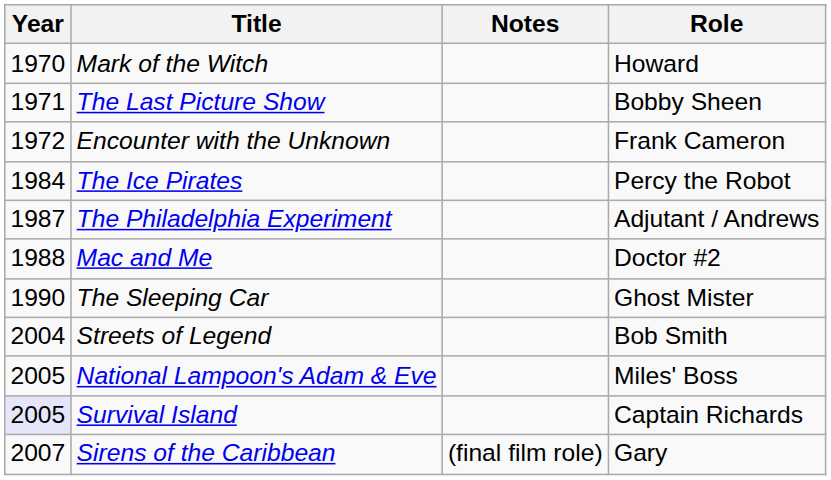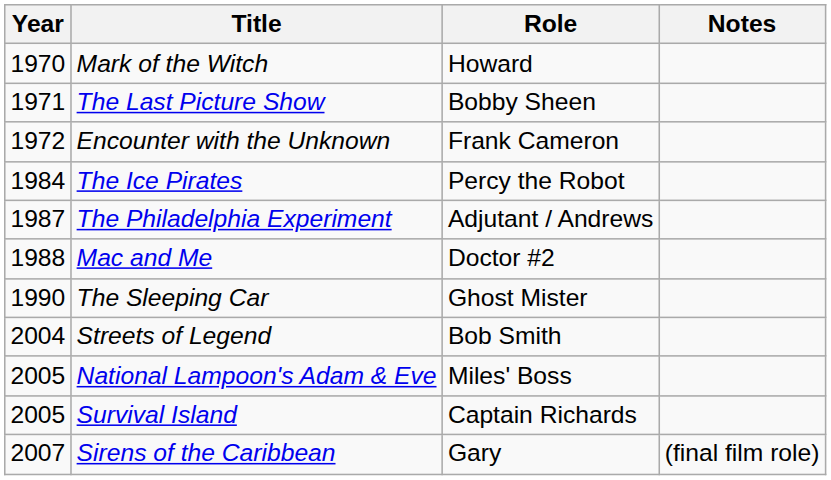columns swapped: Role <-> Notes
Survival Island | Year: lavender background -> no background
